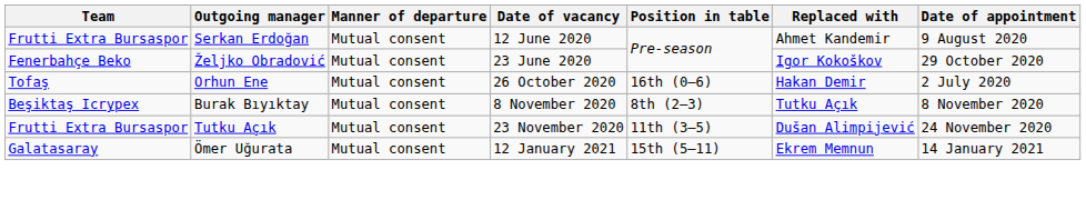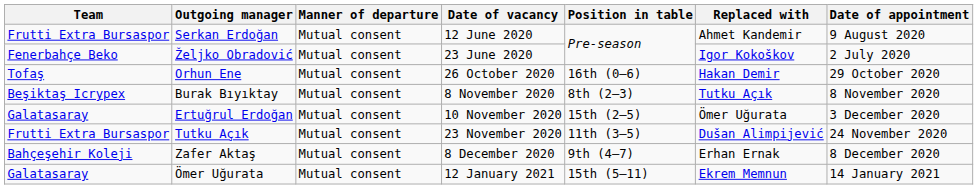Željko Obradović | Date of appointment: 29 October 2020 -> 2 July 2020
Orhun Ene | Date of appointment: 2 July 2020 -> 29 October 2020
+ row: Galatasaray | Ertuğrul Erdoğan | Mutual consent | 10 November 2020 | 15th (2–5) | Ömer Uğurata | 3 December 2020
+ row: Bahçeşehir Koleji | Zafer Aktaş | Mutual consent | 8 December 2020 | 9th (4–7) | Erhan Ernak | 8 December 2020
